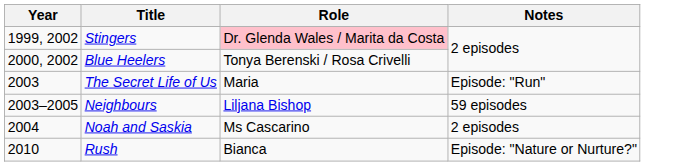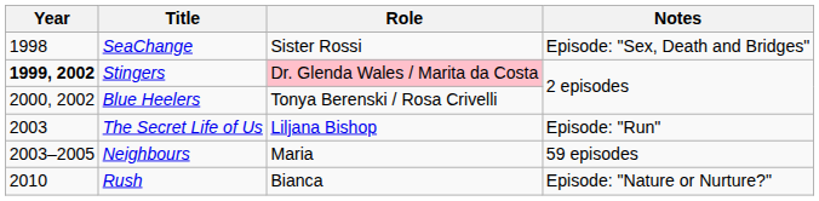+ row: 1998 | SeaChange | Sister Rossi | Episode: "Sex, Death and Bridges"
Stingers | Year: normal -> bold
The Secret Life of Us | Role: Maria -> Liljana Bishop
Neighbours | Role: Liljana Bishop -> Maria
- row: 2004 | Noah and Saskia | Ms Cascarino | 2 episodes
